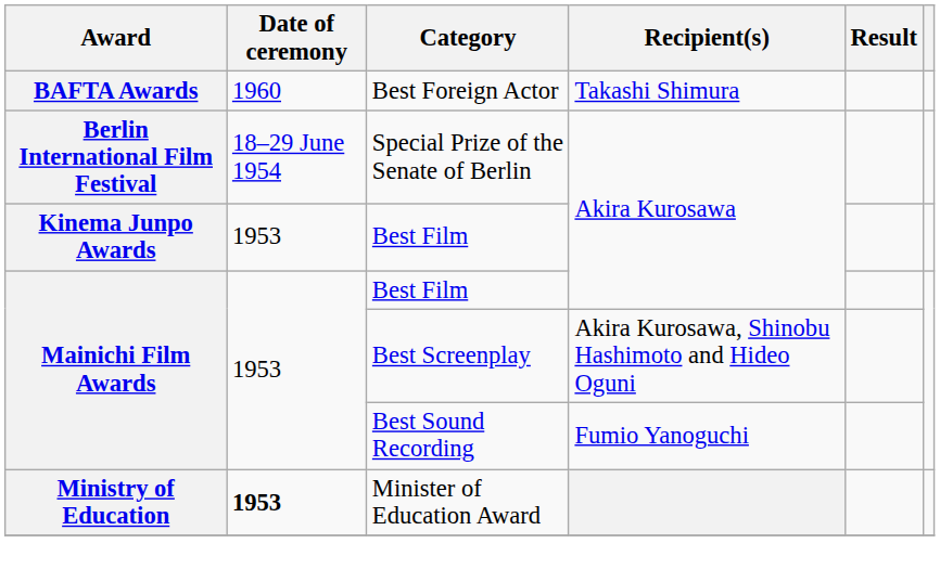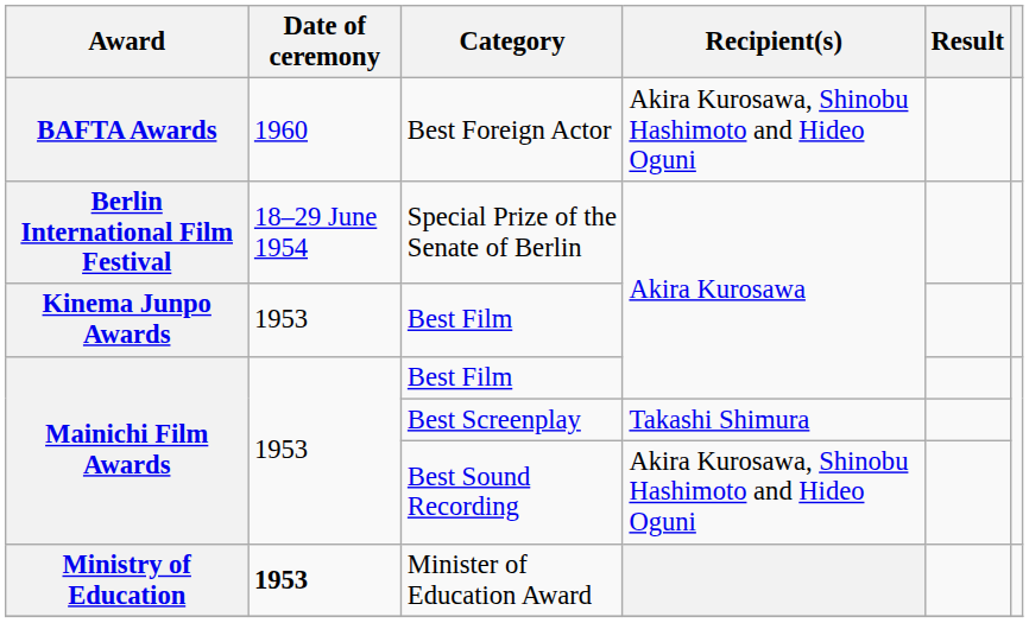Best Foreign Actor | Recipient(s): Takashi Shimura -> Akira Kurosawa, Shinobu Hashimoto and Hideo Oguni
Best Screenplay | Recipient(s): Akira Kurosawa, Shinobu Hashimoto and Hideo Oguni -> Takashi Shimura
Best Sound Recording | Recipient(s): Fumio Yanoguchi -> Akira Kurosawa, Shinobu Hashimoto and Hideo Oguni
